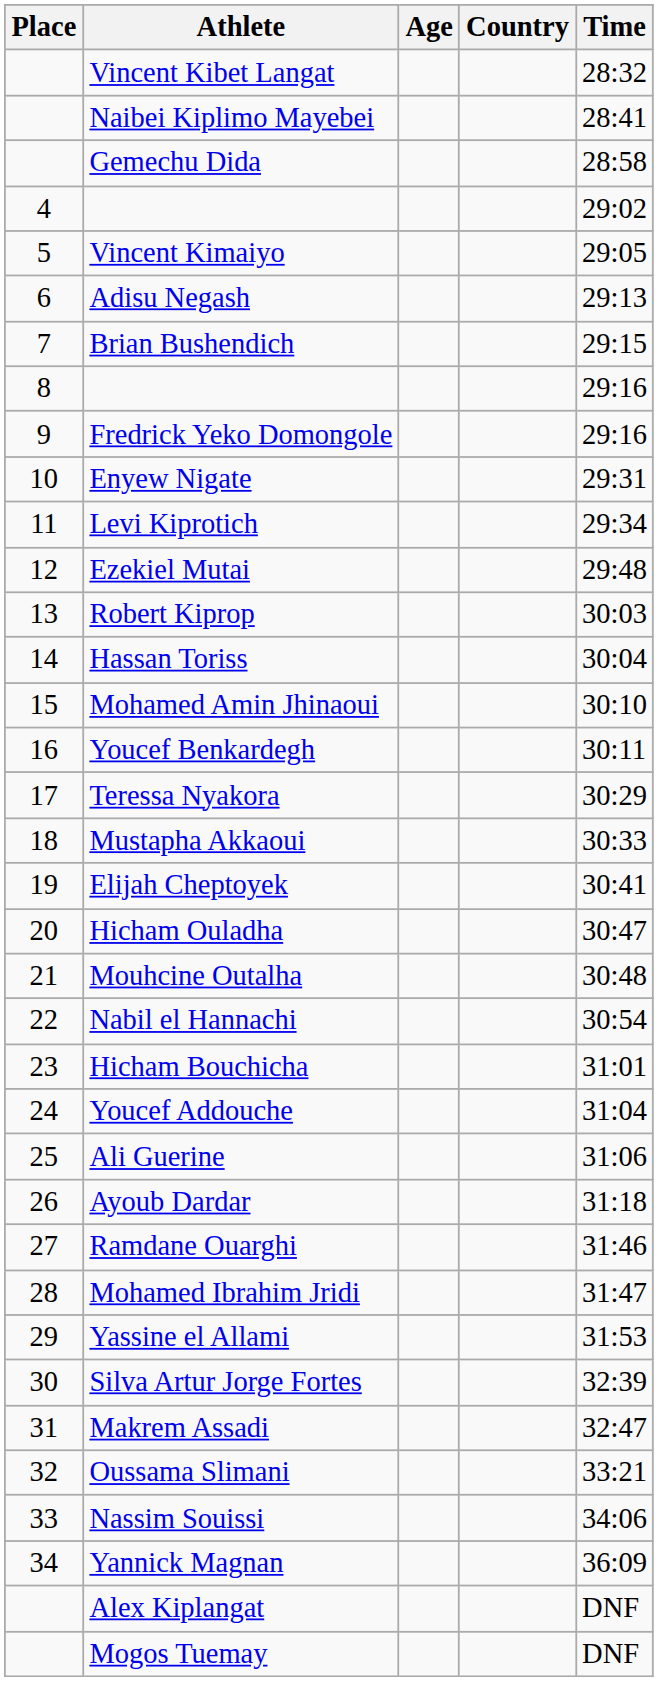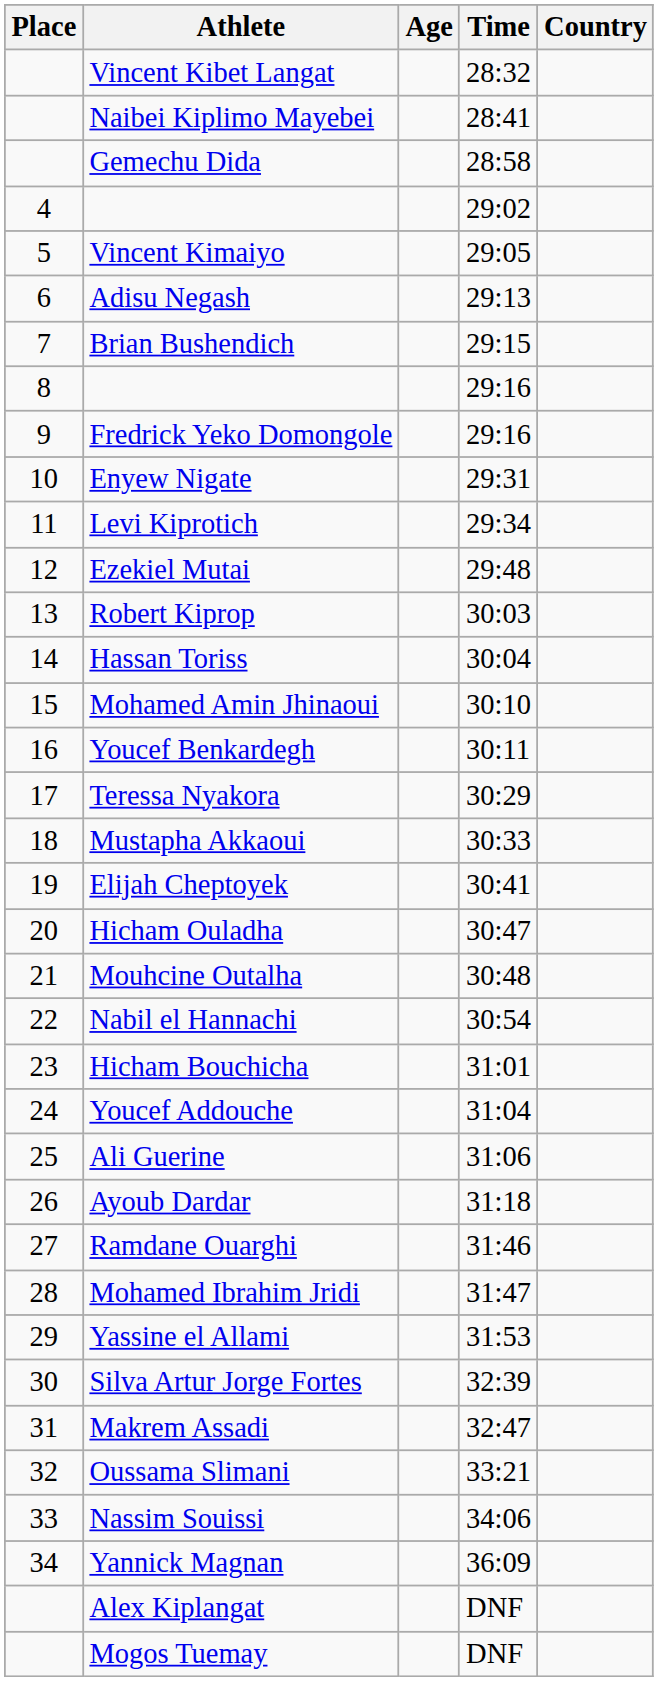columns swapped: Country <-> Time
